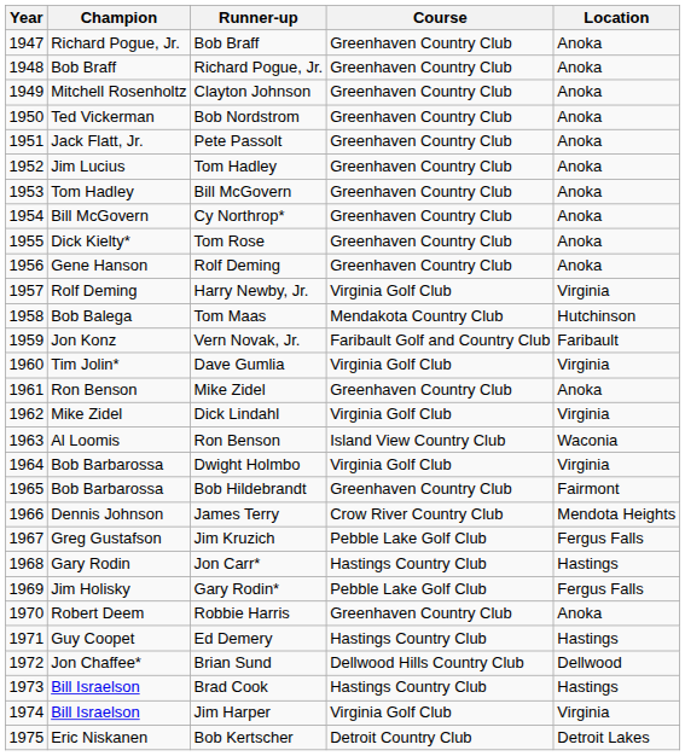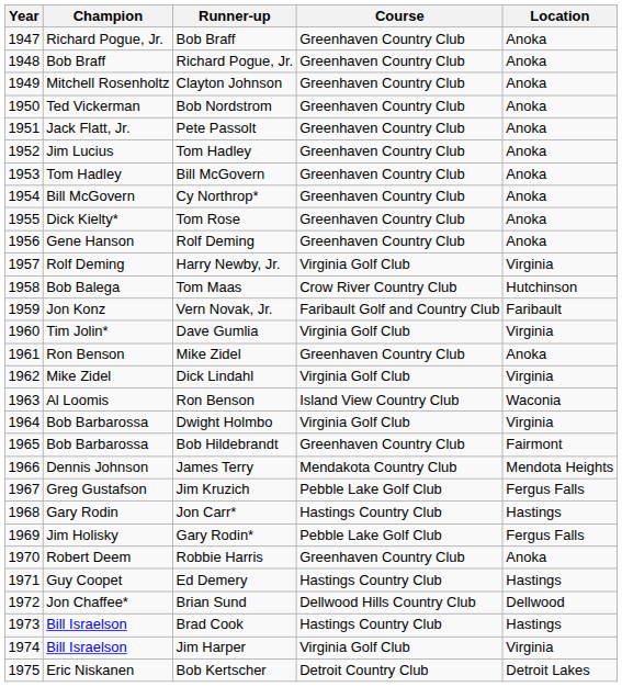Tom Maas | Course: Mendakota Country Club -> Crow River Country Club
James Terry | Course: Crow River Country Club -> Mendakota Country Club
